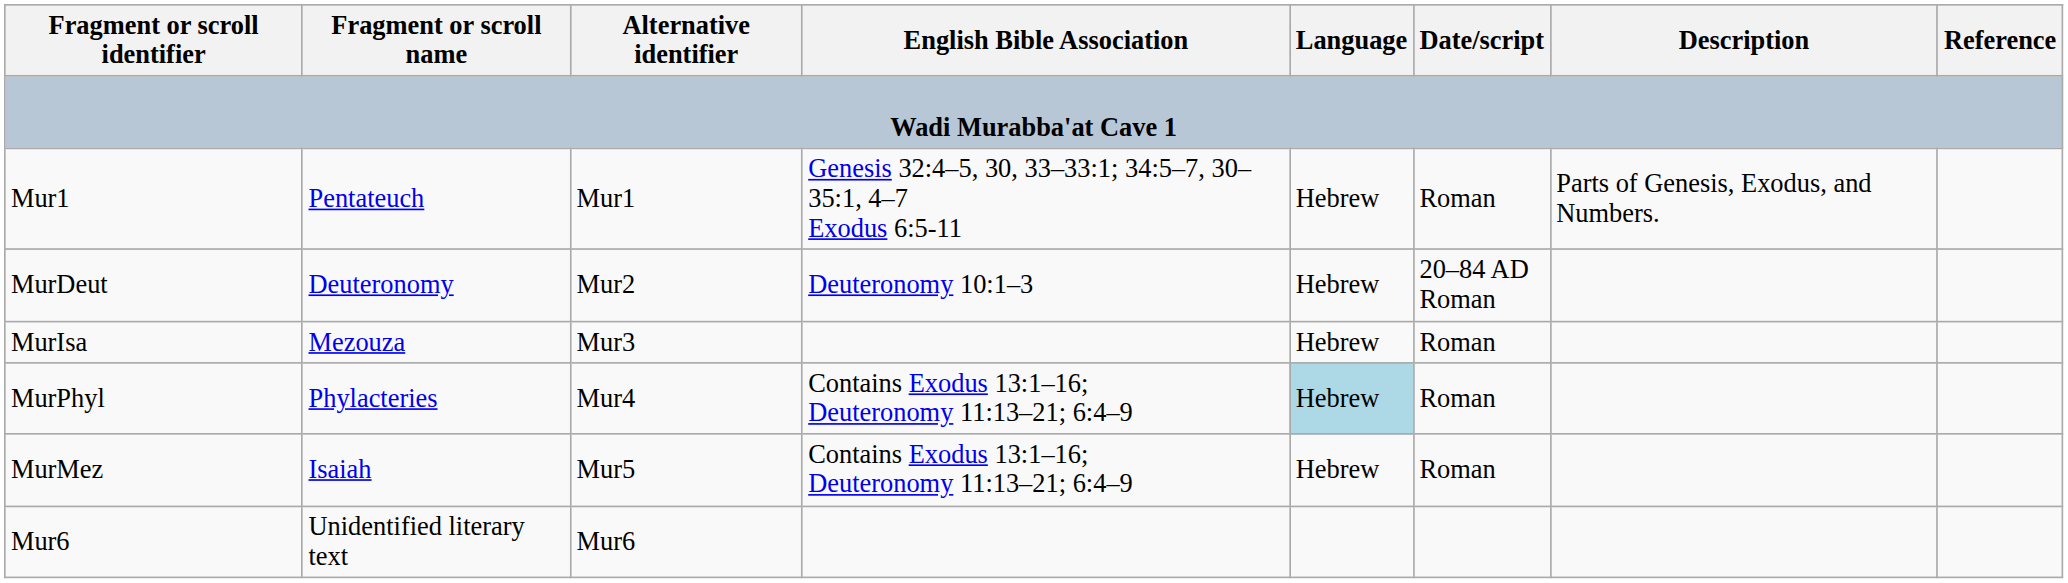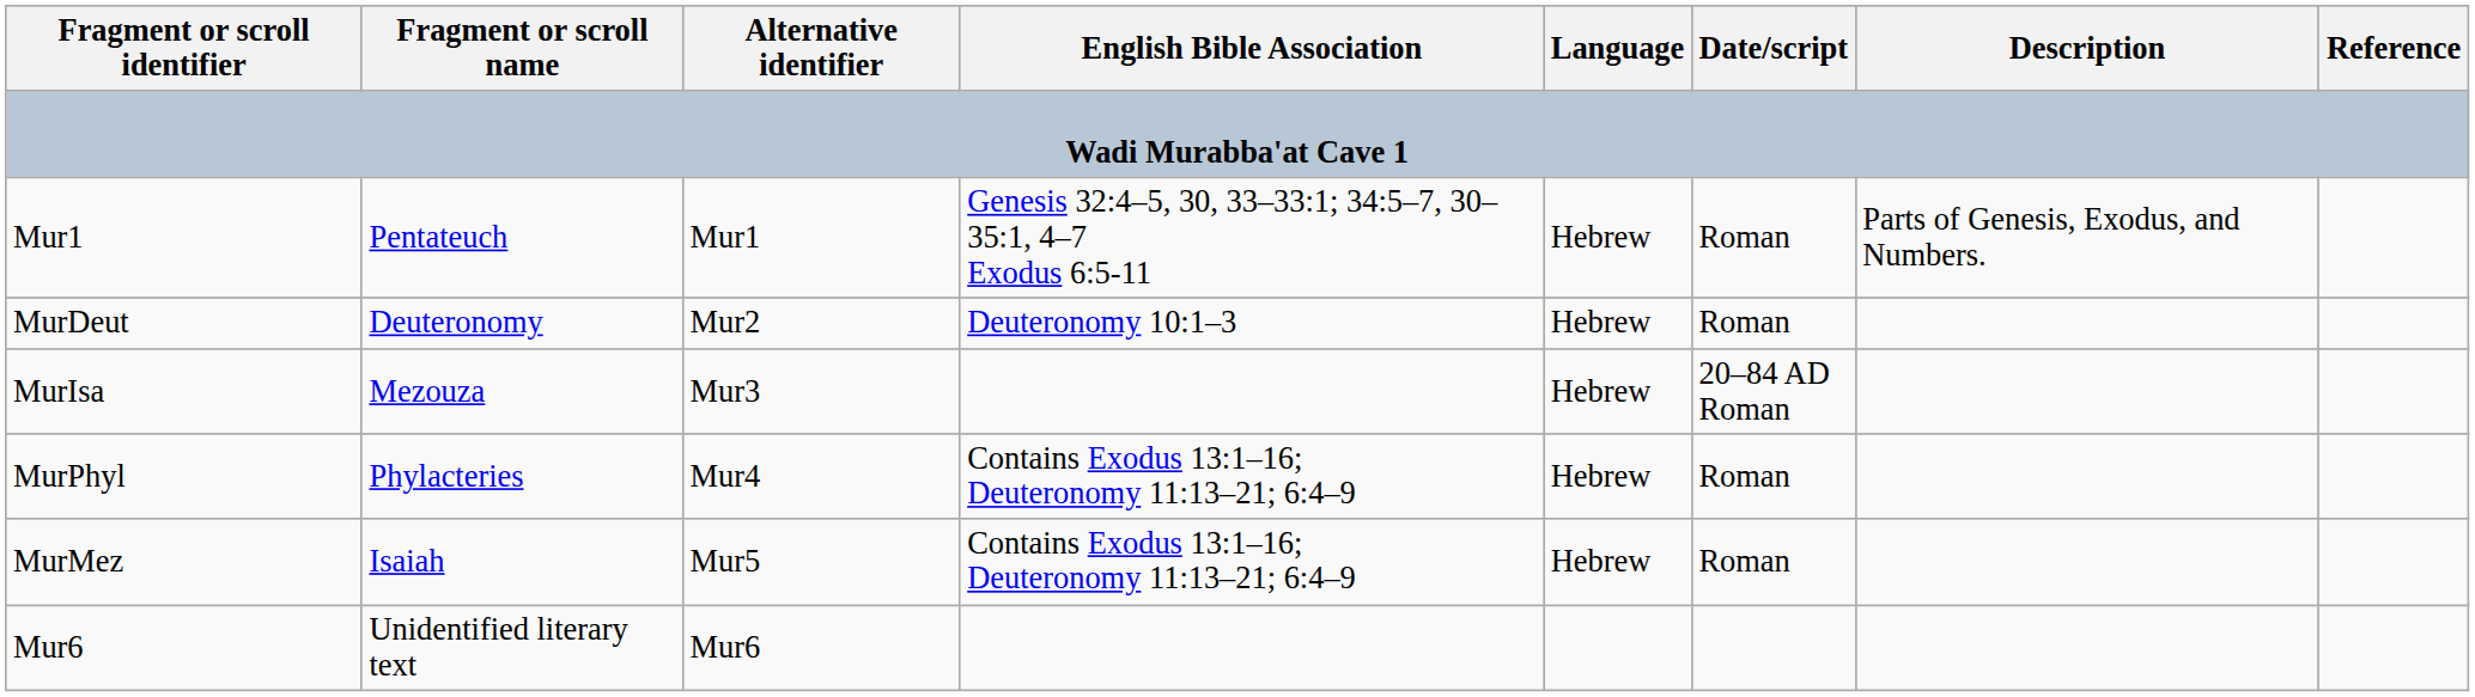MurDeut | Date/script: 20–84 AD Roman -> Roman
MurIsa | Date/script: Roman -> 20–84 AD Roman
MurPhyl | Language: lightblue background -> no background
